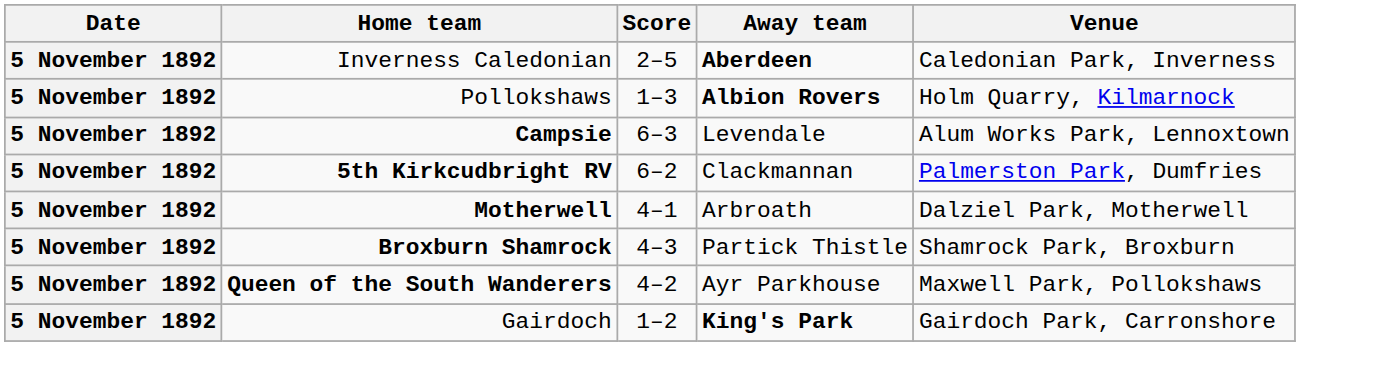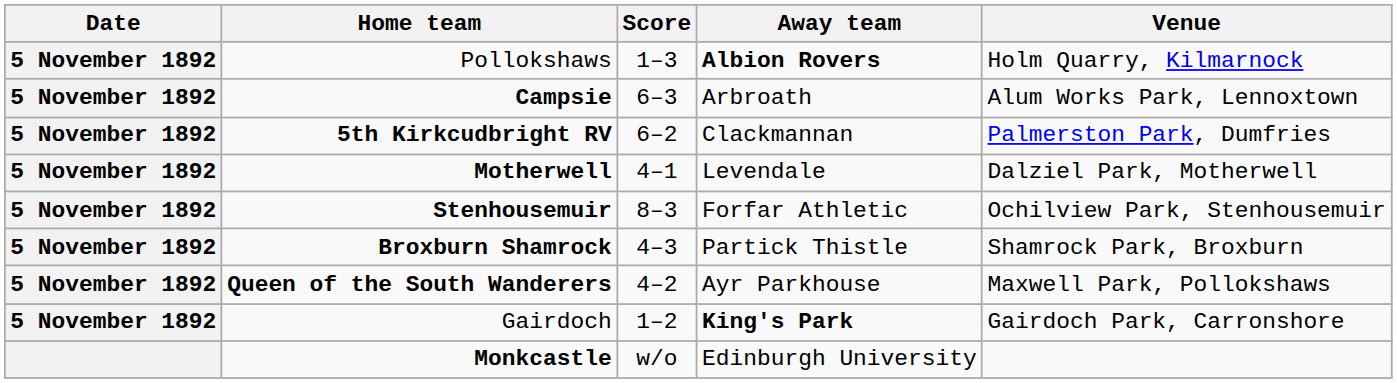- row: 5 November 1892 | Inverness Caledonian | 2–5 | Aberdeen | Caledonian Park, Inverness
Campsie | Away team: Levendale -> Arbroath
Motherwell | Away team: Arbroath -> Levendale
+ row: 5 November 1892 | Stenhousemuir | 8–3 | Forfar Athletic | Ochilview Park, Stenhousemuir
+ row: Monkcastle | w/o | Edinburgh University
